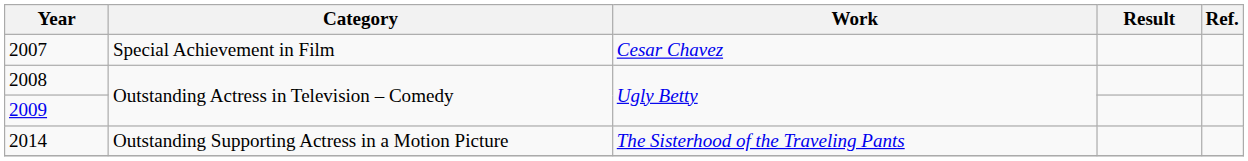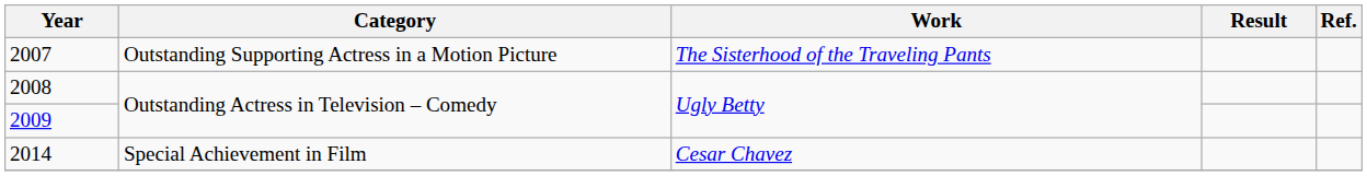2007 | Category: Special Achievement in Film -> Outstanding Supporting Actress in a Motion Picture
2007 | Work: Cesar Chavez -> The Sisterhood of the Traveling Pants
2014 | Category: Outstanding Supporting Actress in a Motion Picture -> Special Achievement in Film
2014 | Work: The Sisterhood of the Traveling Pants -> Cesar Chavez
